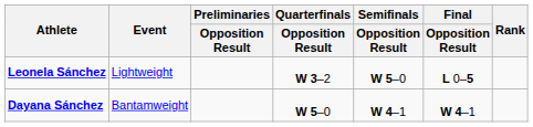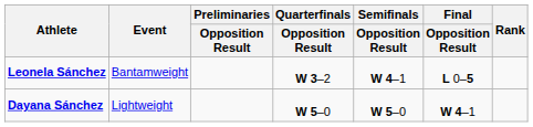Leonela Sánchez | Event: Lightweight -> Bantamweight
Leonela Sánchez | Semifinals / Opposition Result: W 5–0 -> W 4–1
Dayana Sánchez | Event: Bantamweight -> Lightweight
Dayana Sánchez | Semifinals / Opposition Result: W 4–1 -> W 5–0
